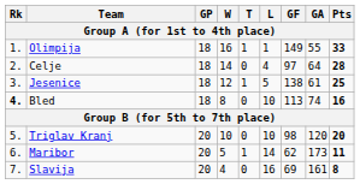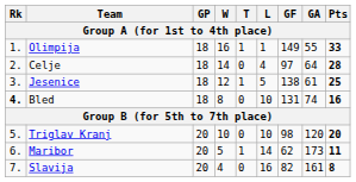Bled | GF: 113 -> 131
Slavija | GF: 69 -> 82
